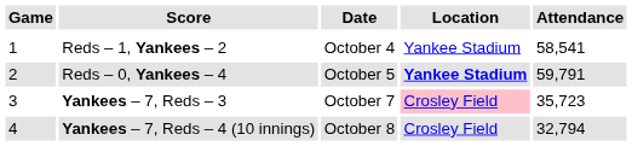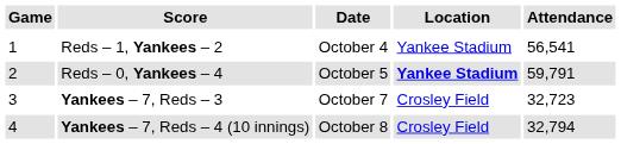Reds – 1, Yankees – 2 | Attendance: 58,541 -> 56,541
Yankees – 7, Reds – 3 | Location: pink background -> no background
Yankees – 7, Reds – 3 | Attendance: 35,723 -> 32,723
